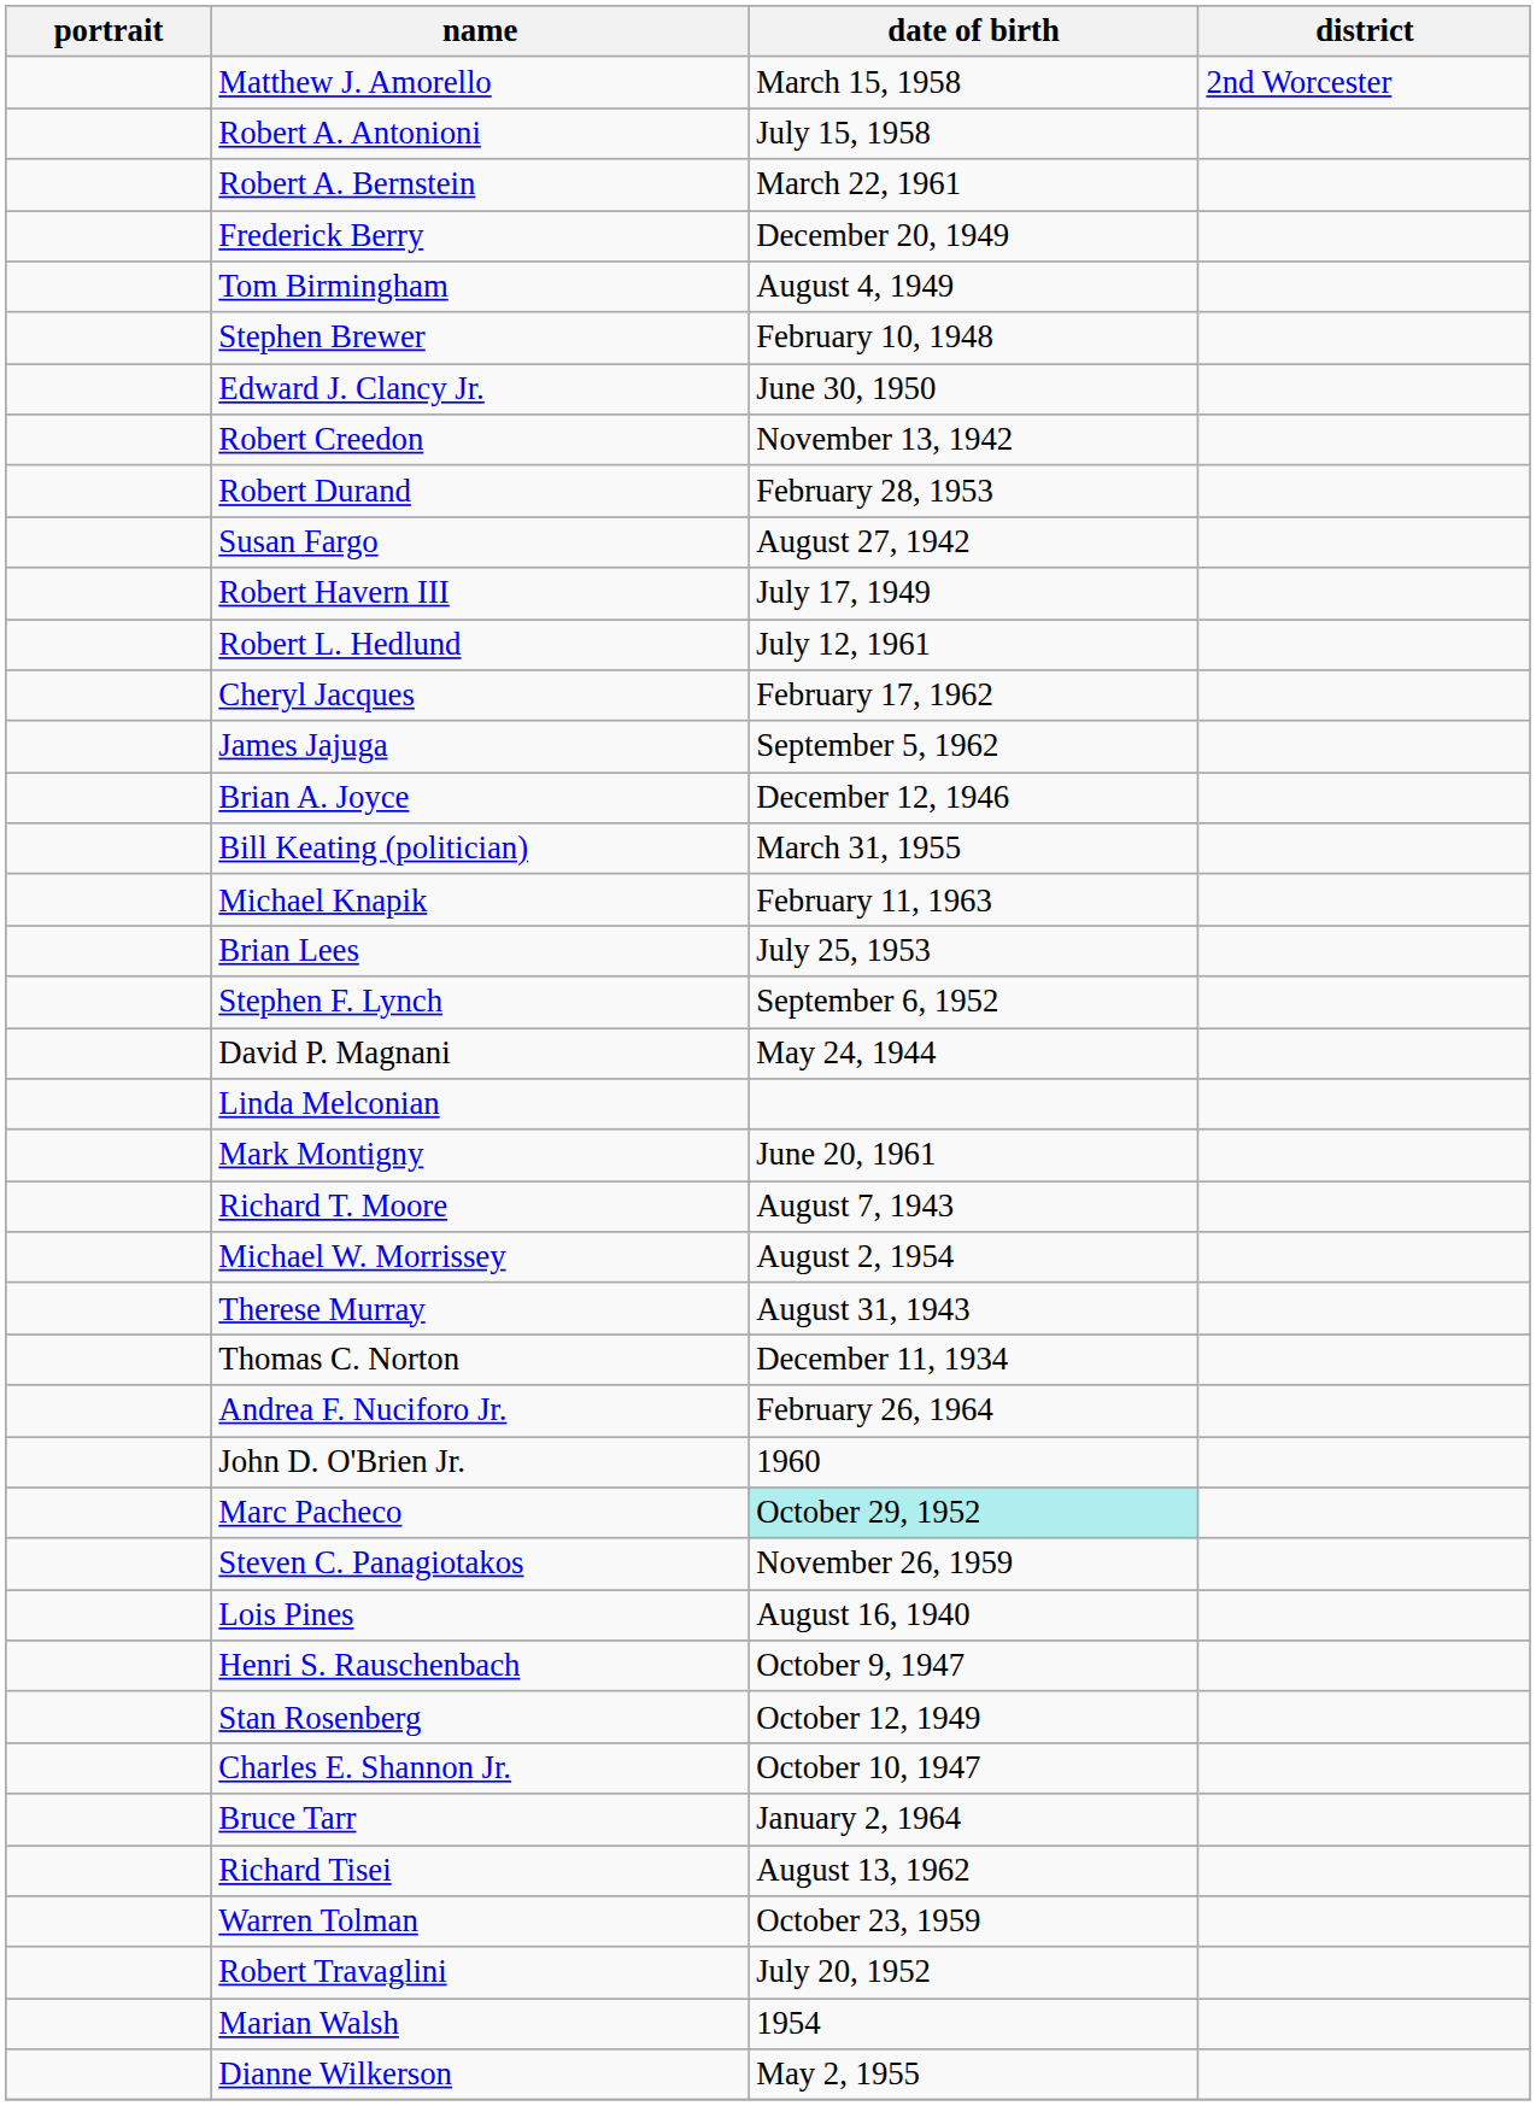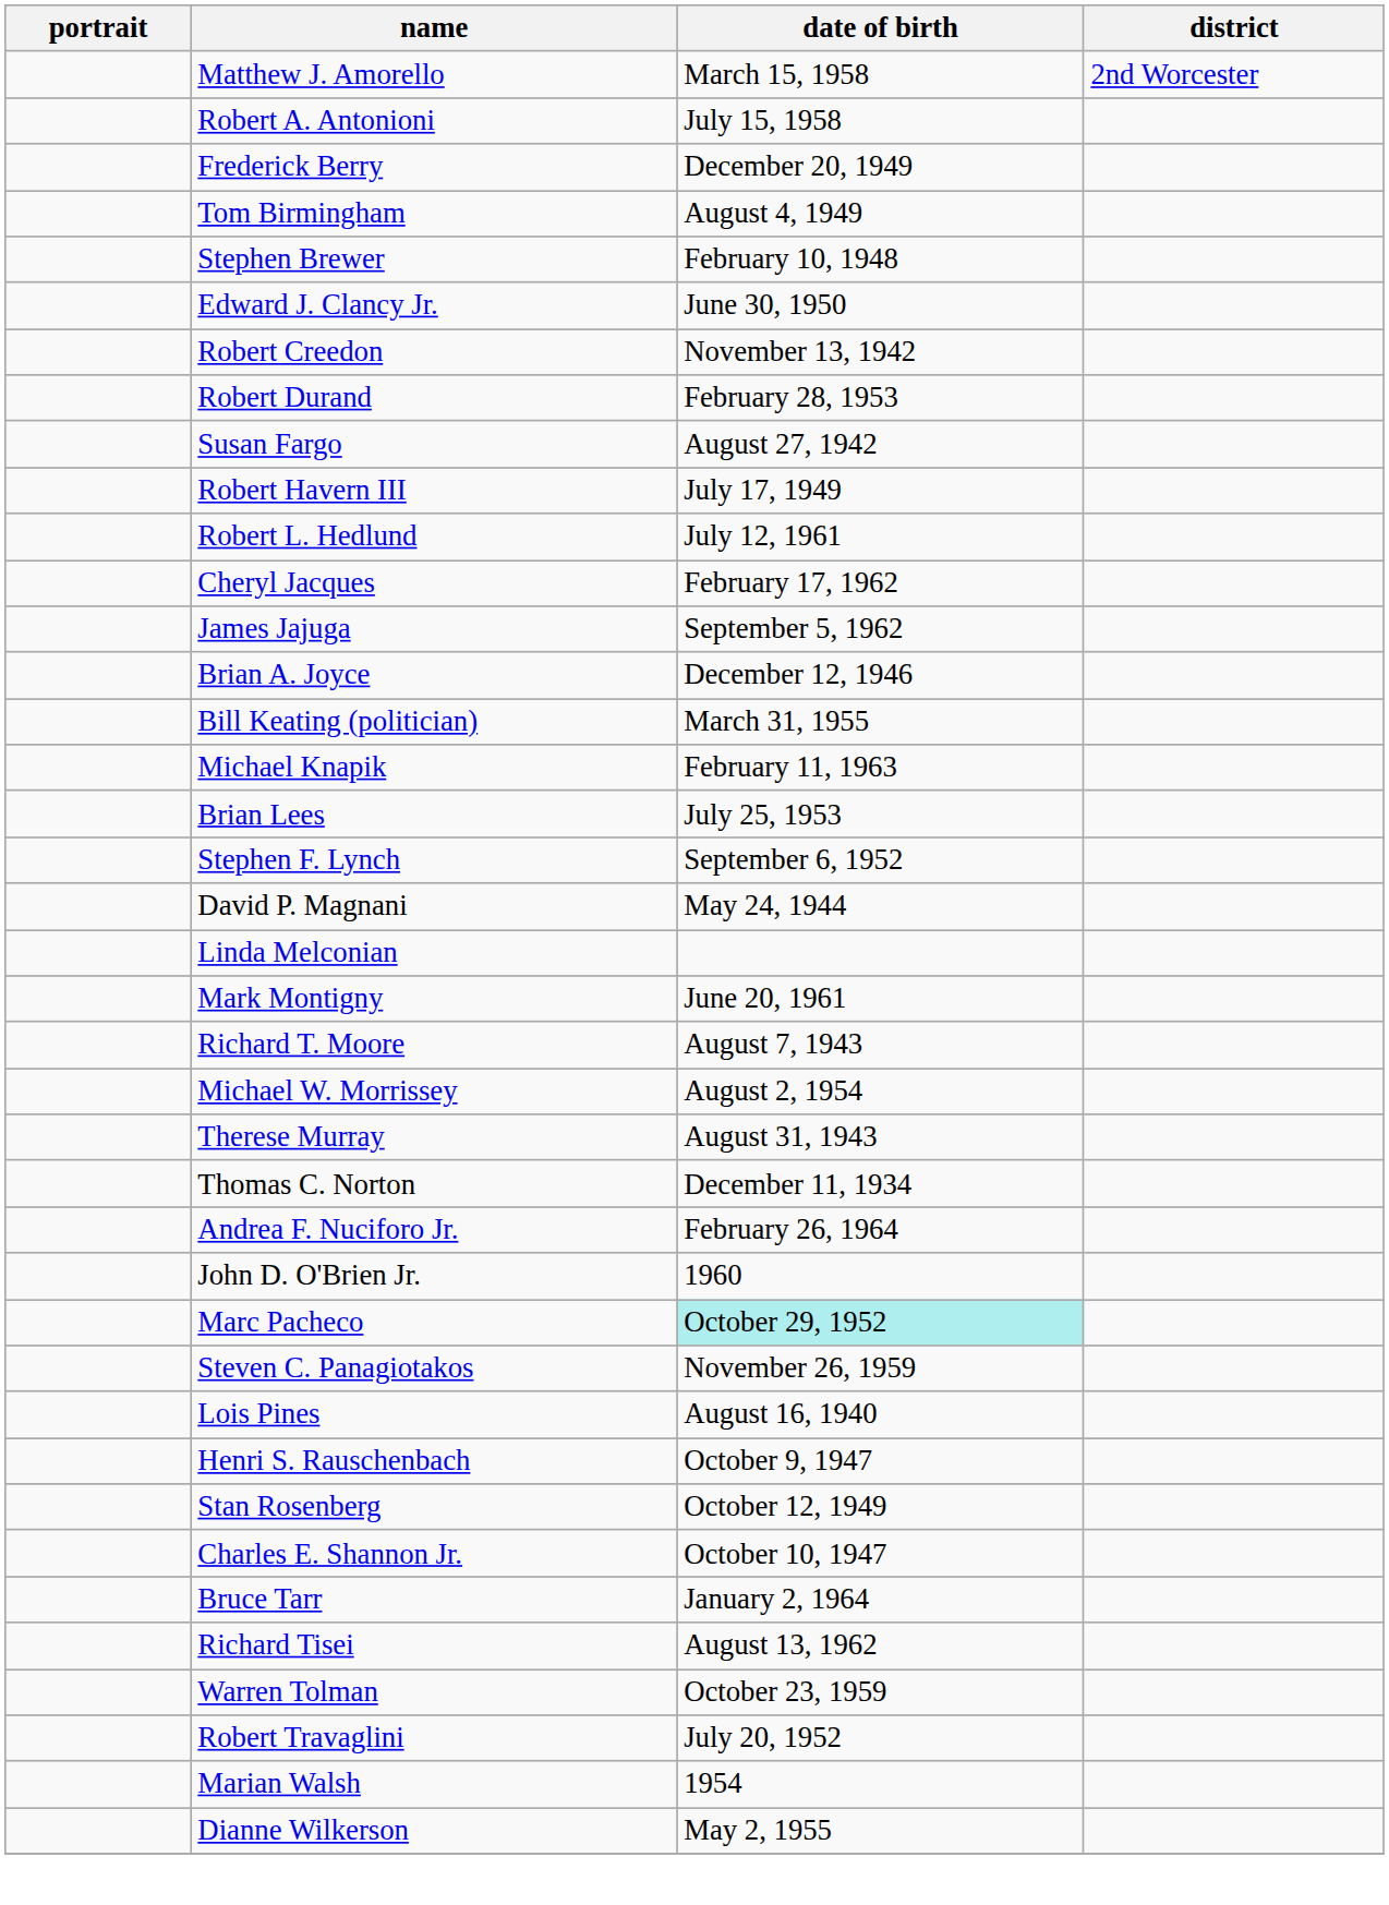- row: Robert A. Bernstein | March 22, 1961
